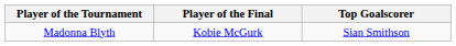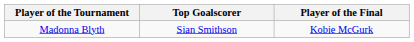columns swapped: Top Goalscorer <-> Player of the Final
